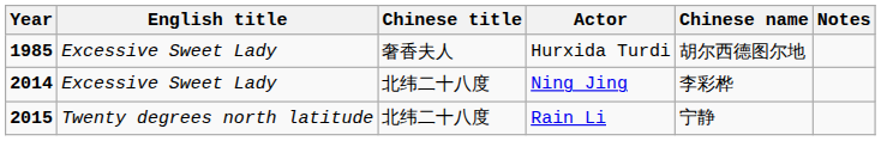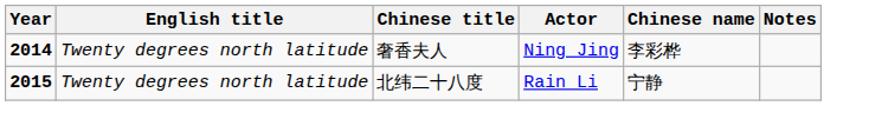- row: 1985 | Excessive Sweet Lady | 奢香夫人 | Hurxida Turdi | 胡尔西德图尔地
Ning Jing | English title: Excessive Sweet Lady -> Twenty degrees north latitude
Ning Jing | Chinese title: 北纬二十八度 -> 奢香夫人
